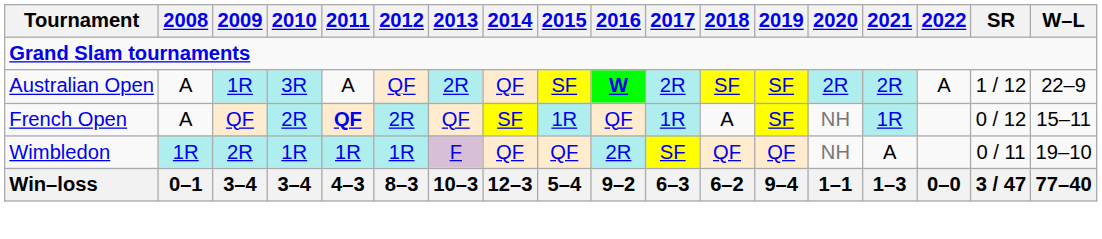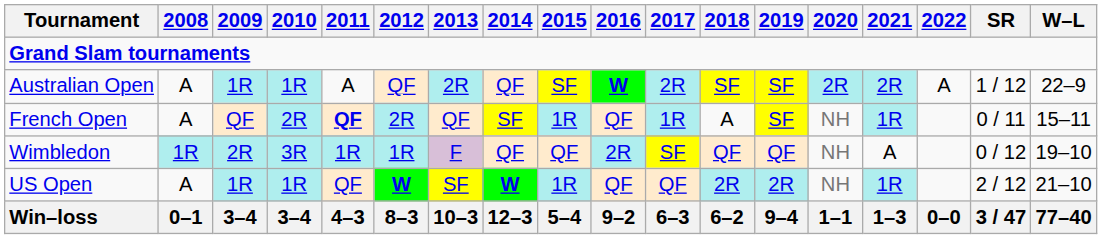Australian Open | 2010: 3R -> 1R
French Open | SR: 0 / 12 -> 0 / 11
Wimbledon | 2010: 1R -> 3R
Wimbledon | SR: 0 / 11 -> 0 / 12
+ row: US Open | A | 1R | 1R | QF | W | SF | W | 1R | QF | QF | 2R | 2R | NH | 1R | 2 / 12 | 21–10
